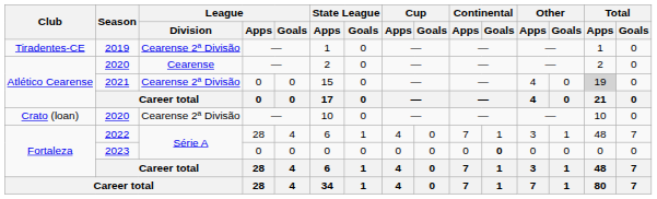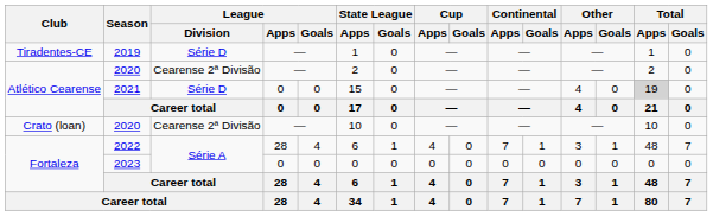2019 | League / Division: Cearense 2ª Divisão -> Série D
Atlético Cearense / 2020 | League / Division: Cearense -> Cearense 2ª Divisão
2021 | League / Division: Cearense 2ª Divisão -> Série D
2023 | Continental / Goals: bold -> normal
